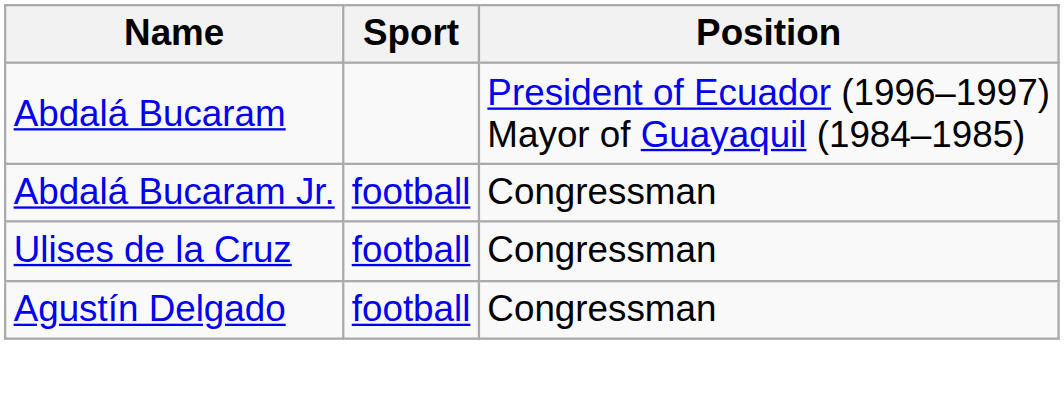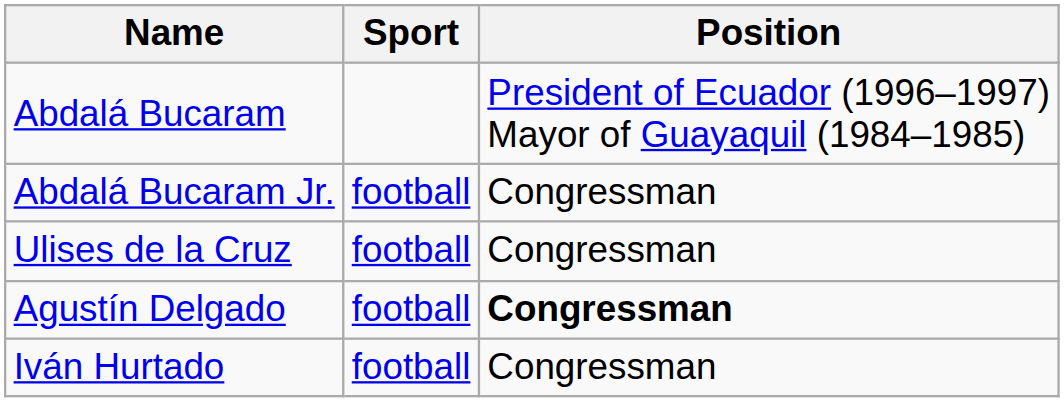Agustín Delgado | Position: normal -> bold
+ row: Iván Hurtado | football | Congressman
